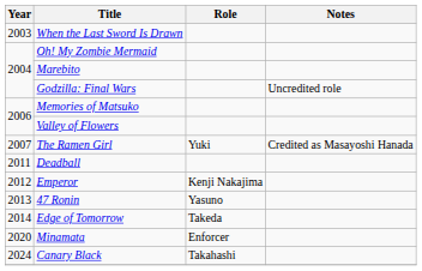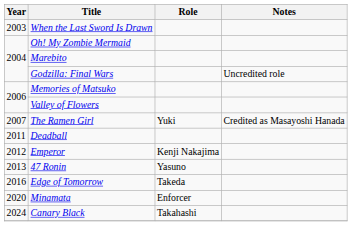Edge of Tomorrow | Year: 2014 -> 2016
